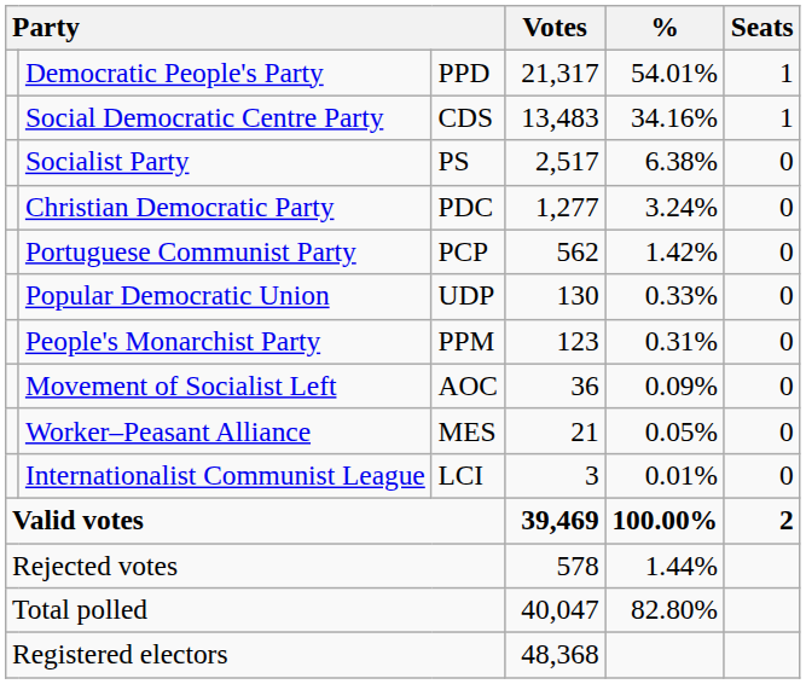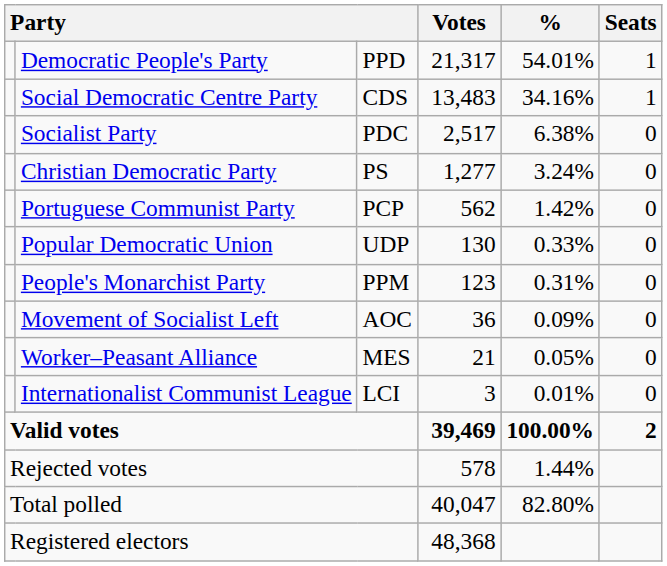Socialist Party | column 3: PS -> PDC
Christian Democratic Party | column 3: PDC -> PS
